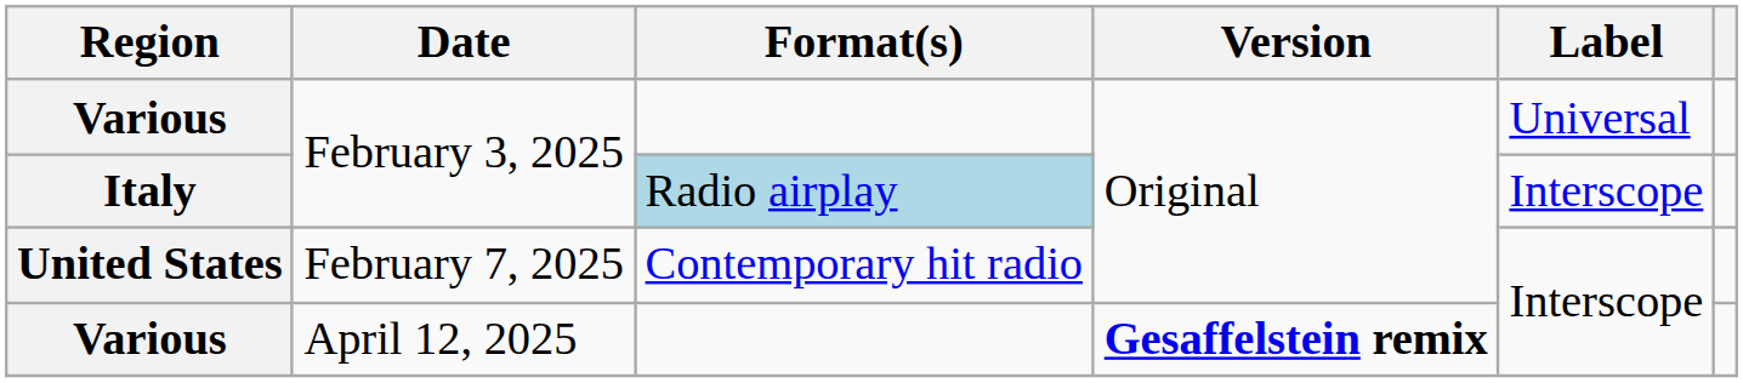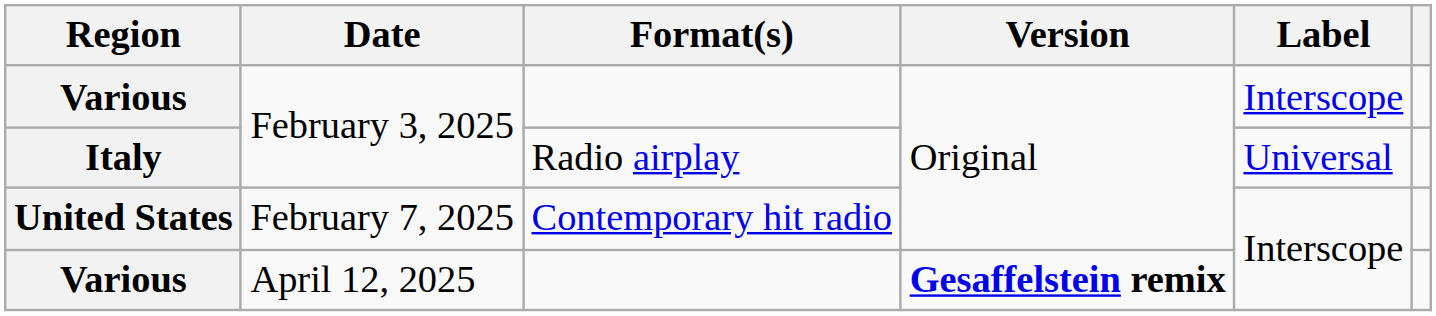Various / February 3, 2025 | Label: Universal -> Interscope
Italy | Format(s): lightblue background -> no background
Italy | Label: Interscope -> Universal
